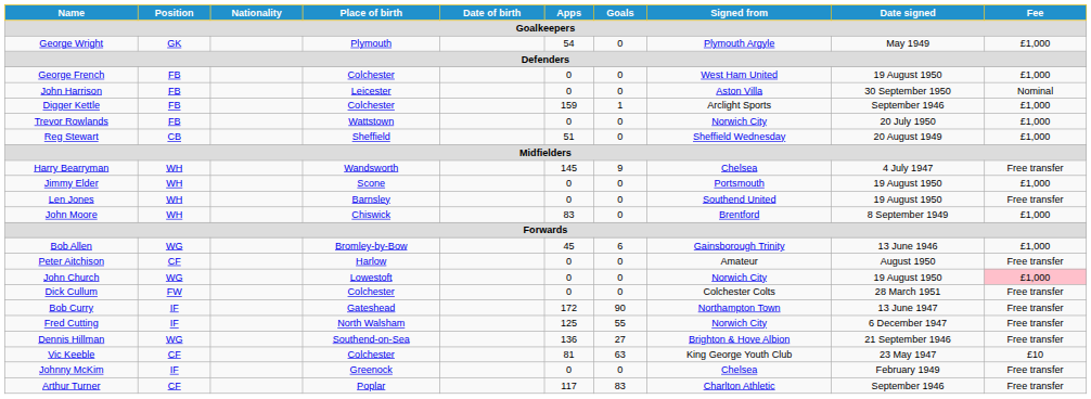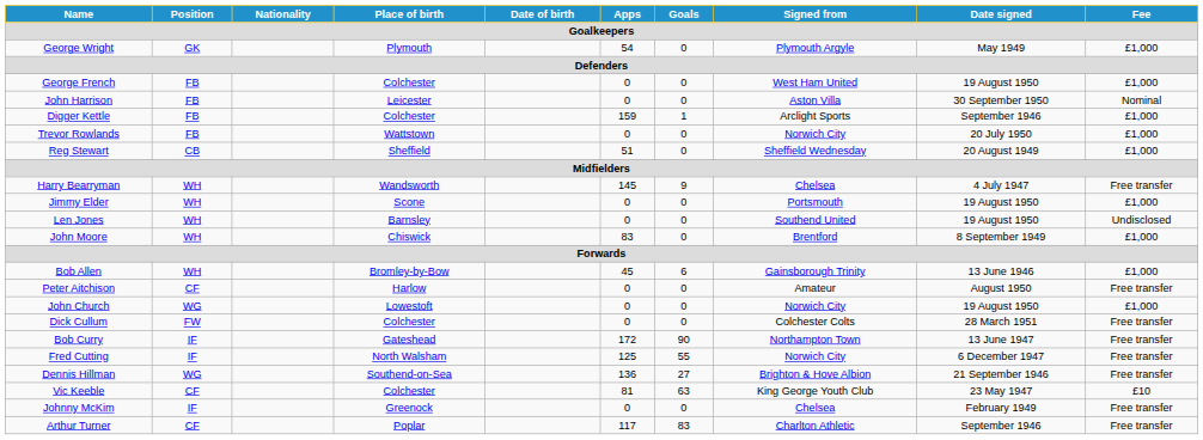Len Jones | Fee: Free transfer -> Undisclosed
Bob Allen | Position: WG -> WH
John Church | Fee: pink background -> no background
